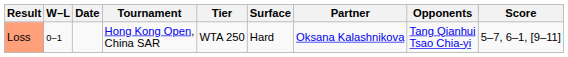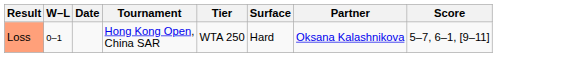- column: Opponents | Tang Qianhui Tsao Chia-yi
